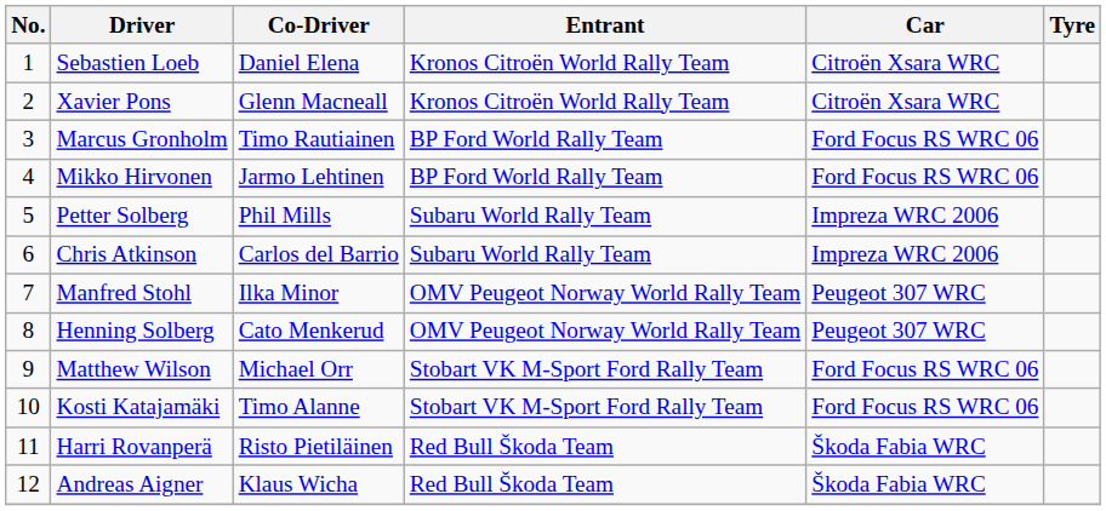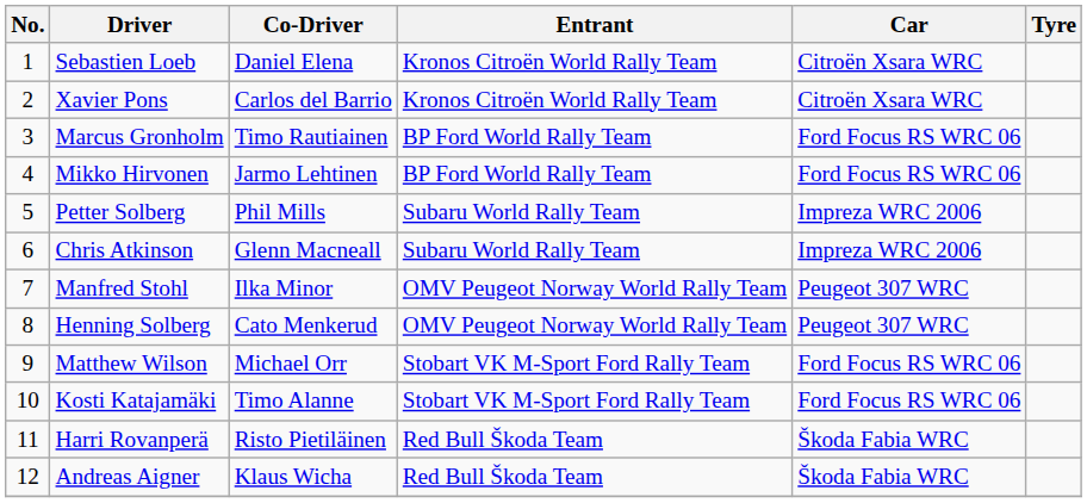Xavier Pons | Co-Driver: Glenn Macneall -> Carlos del Barrio
Chris Atkinson | Co-Driver: Carlos del Barrio -> Glenn Macneall
